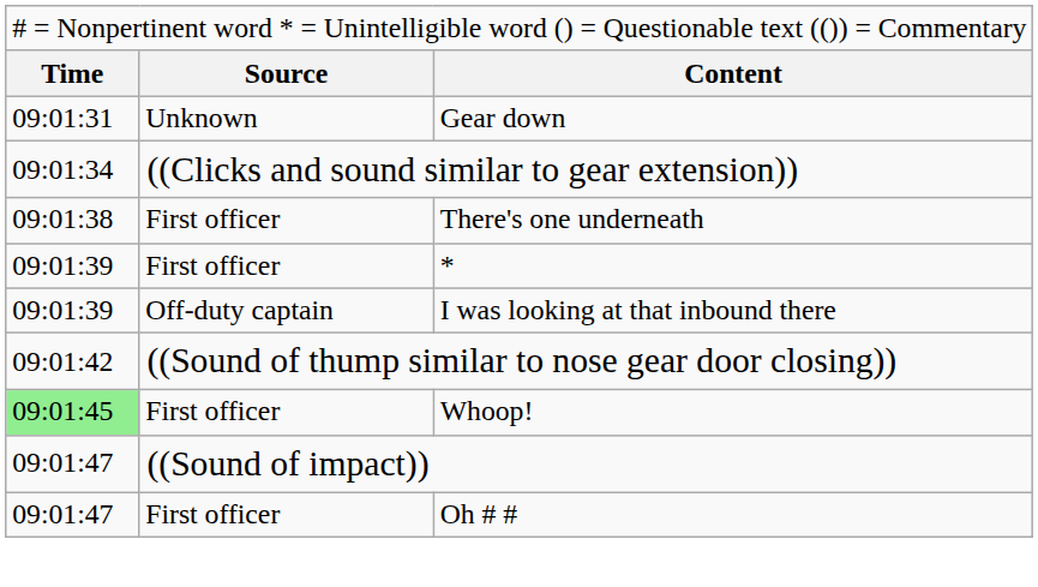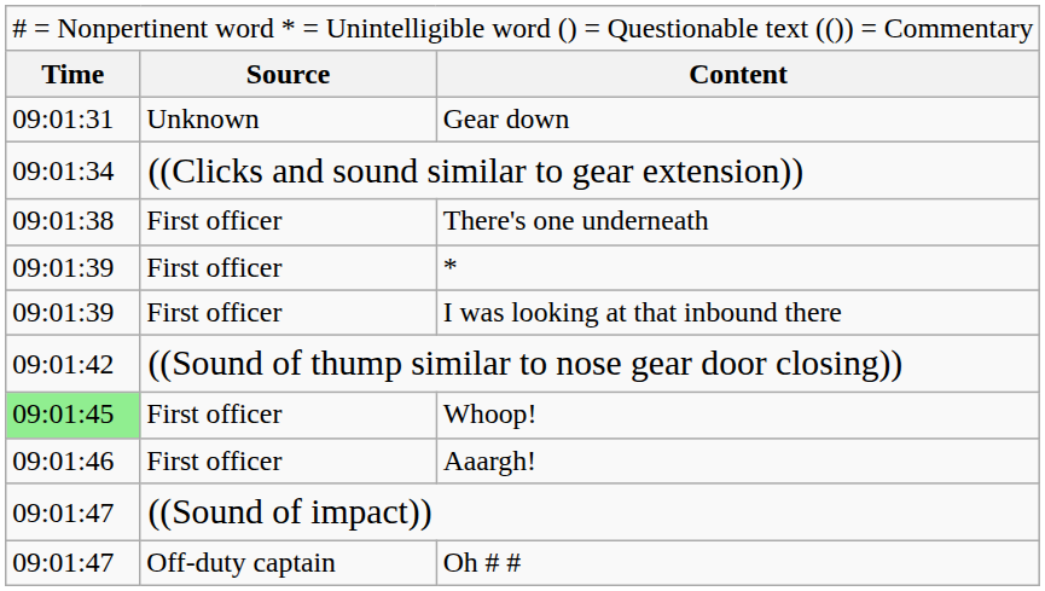I was looking at that inbound there | column 2: Off-duty captain -> First officer
+ row: 09:01:46 | First officer | Aaargh!
Oh # # | column 2: First officer -> Off-duty captain
